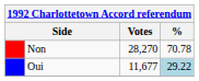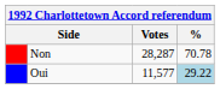Non | Votes: 28,270 -> 28,287
Oui | Votes: 11,677 -> 11,577
